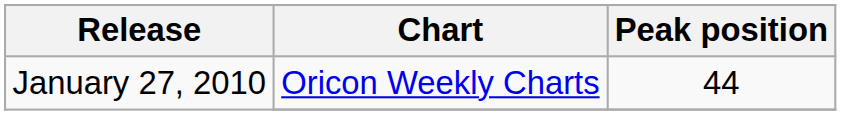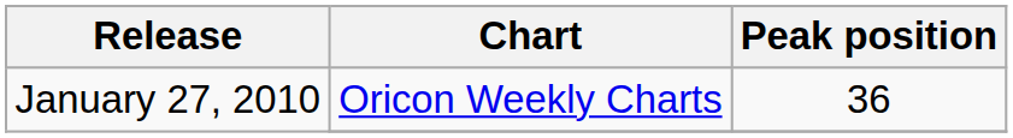January 27, 2010 / Oricon Weekly Charts | Peak position: 44 -> 36
